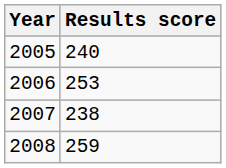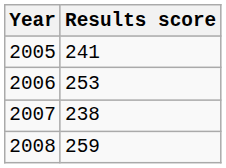2005 | Results score: 240 -> 241
